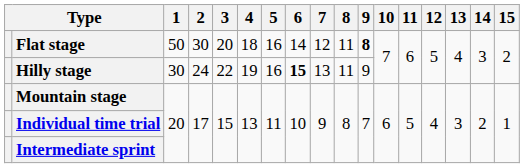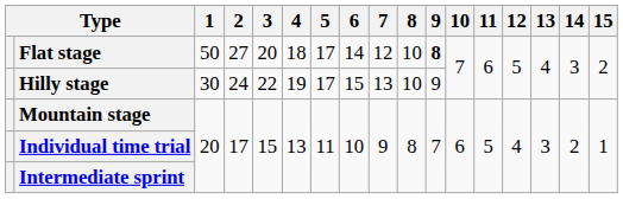Flat stage | 2: 30 -> 27
Flat stage | 5: 16 -> 17
Flat stage | 8: 11 -> 10
Hilly stage | 5: 16 -> 17
Hilly stage | 6: bold -> normal
Hilly stage | 8: 11 -> 10
